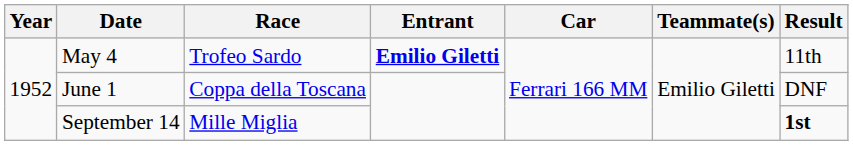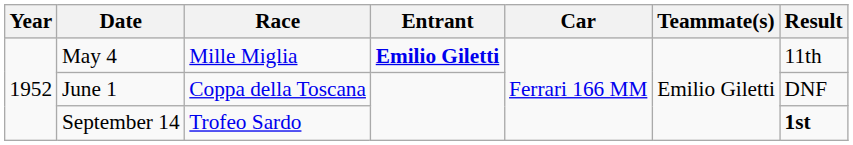May 4 | Race: Trofeo Sardo -> Mille Miglia
September 14 | Race: Mille Miglia -> Trofeo Sardo
